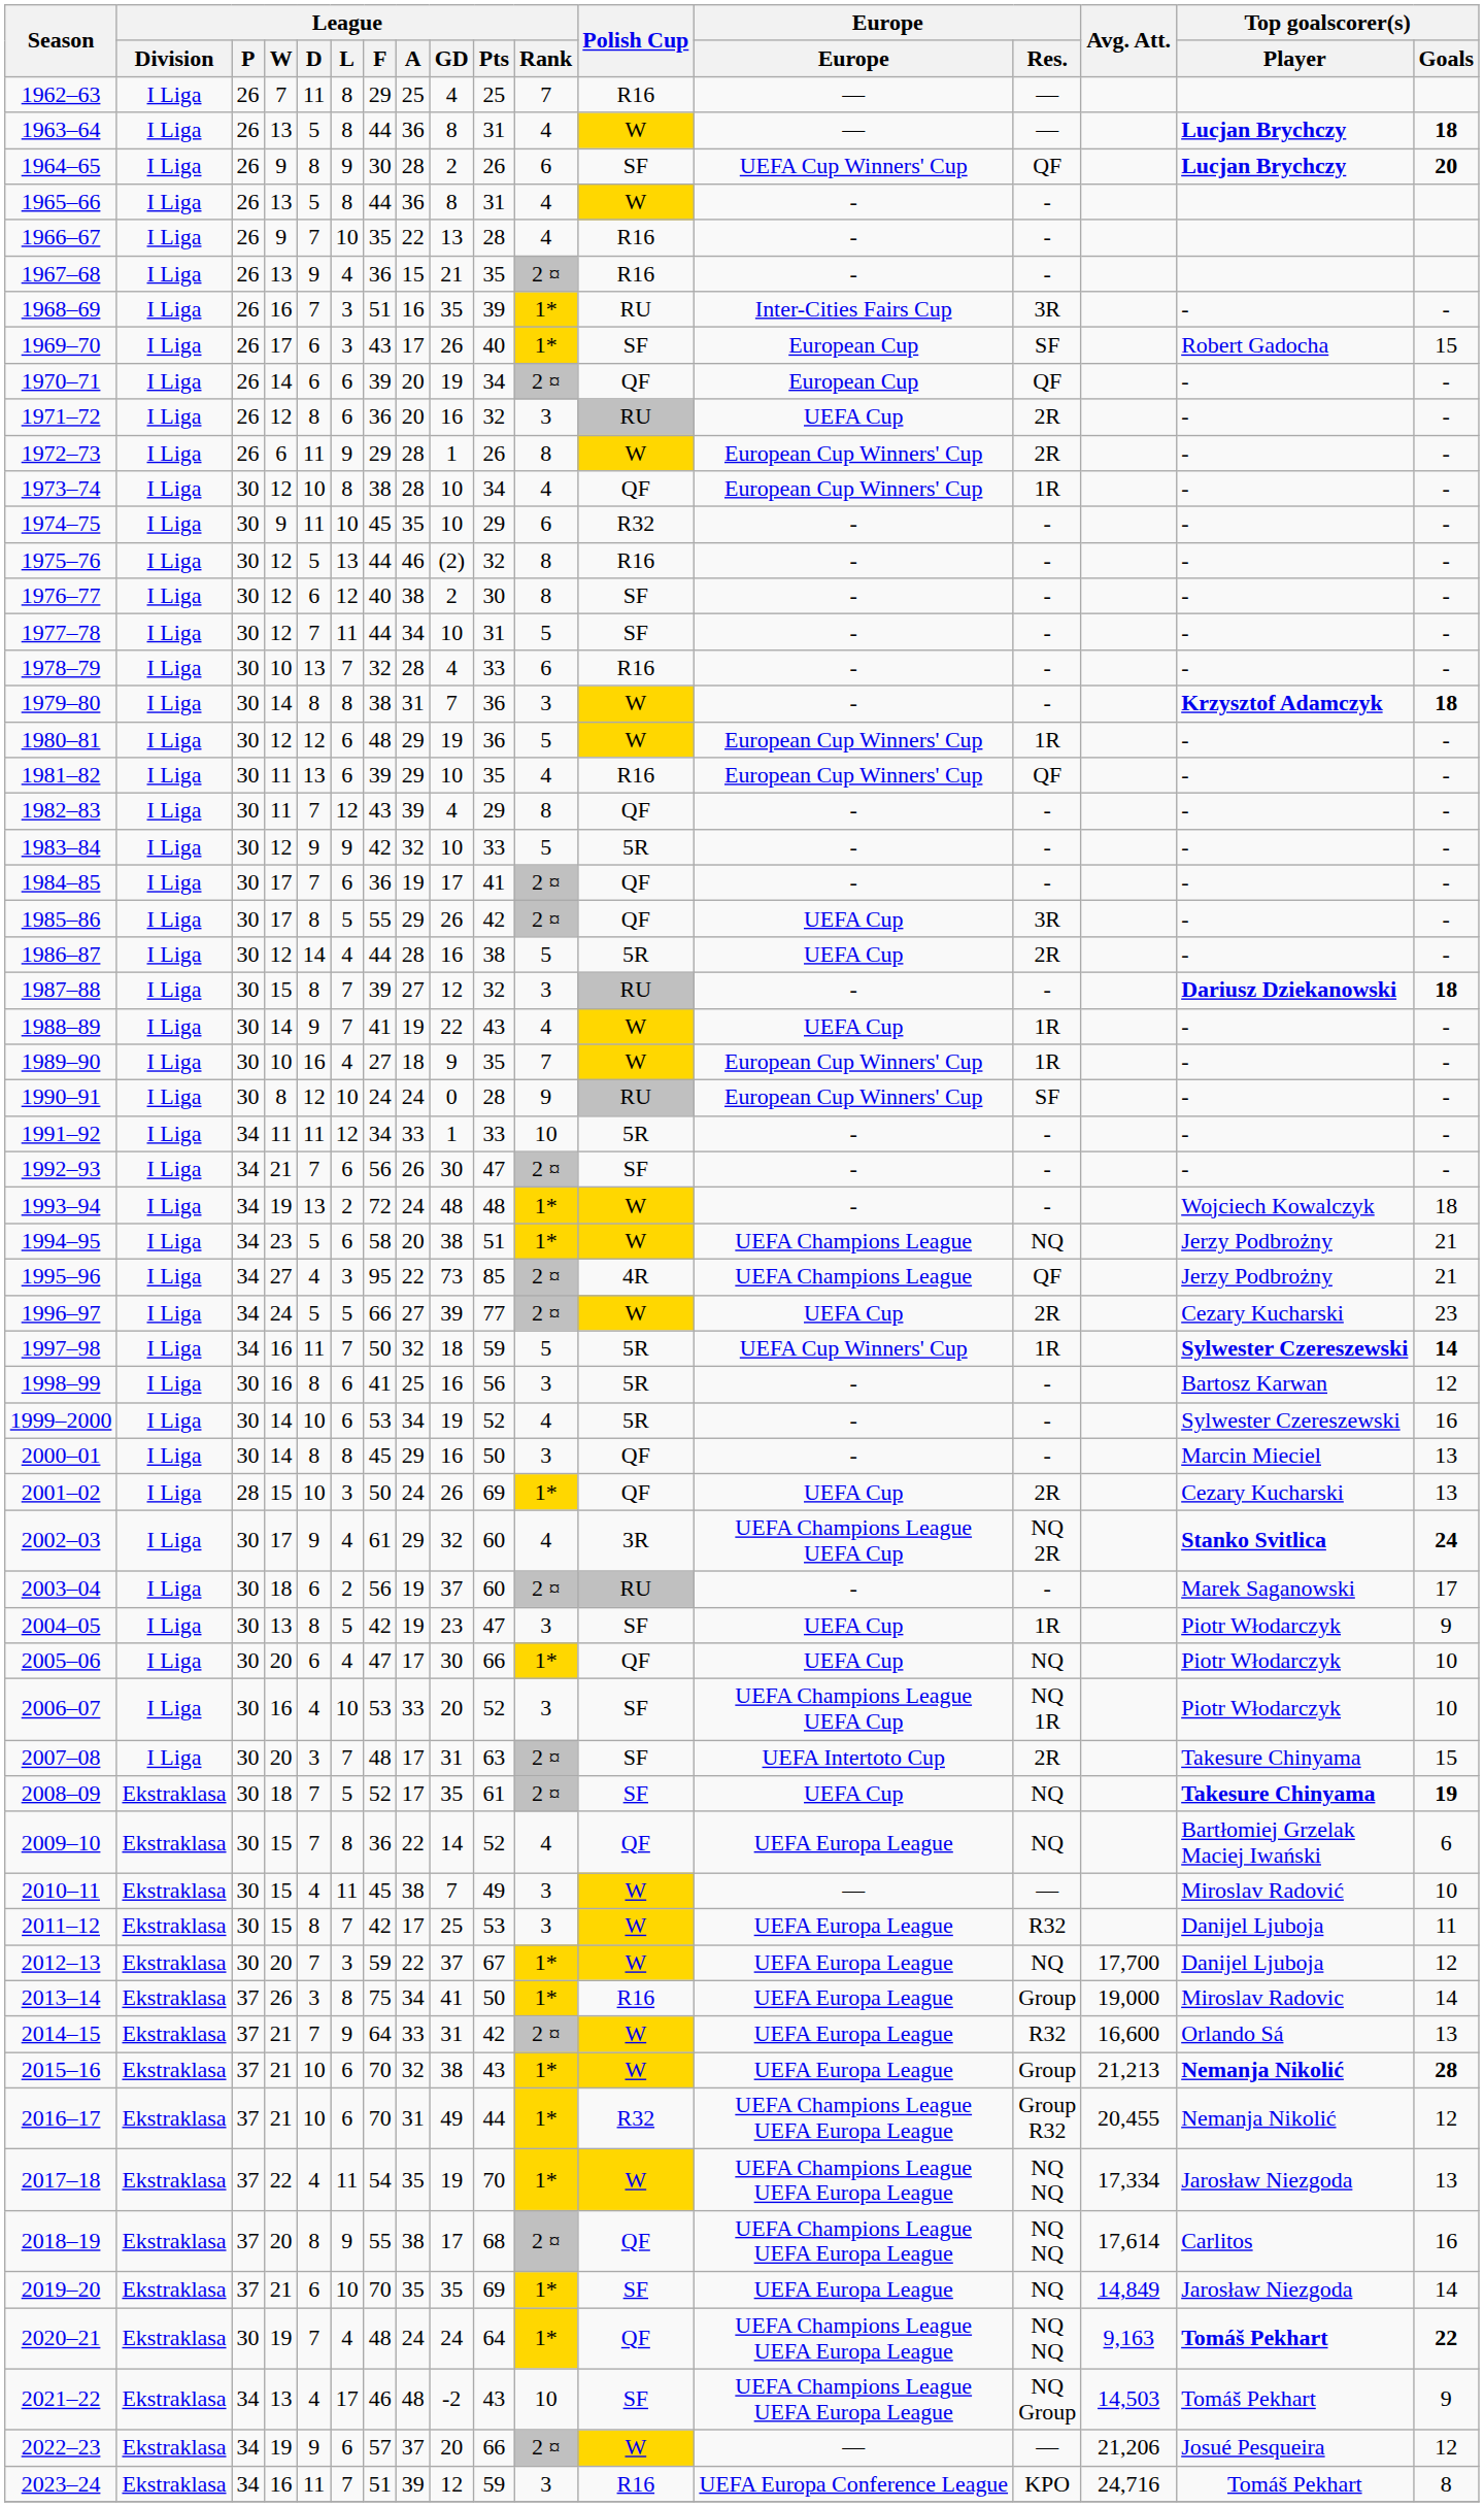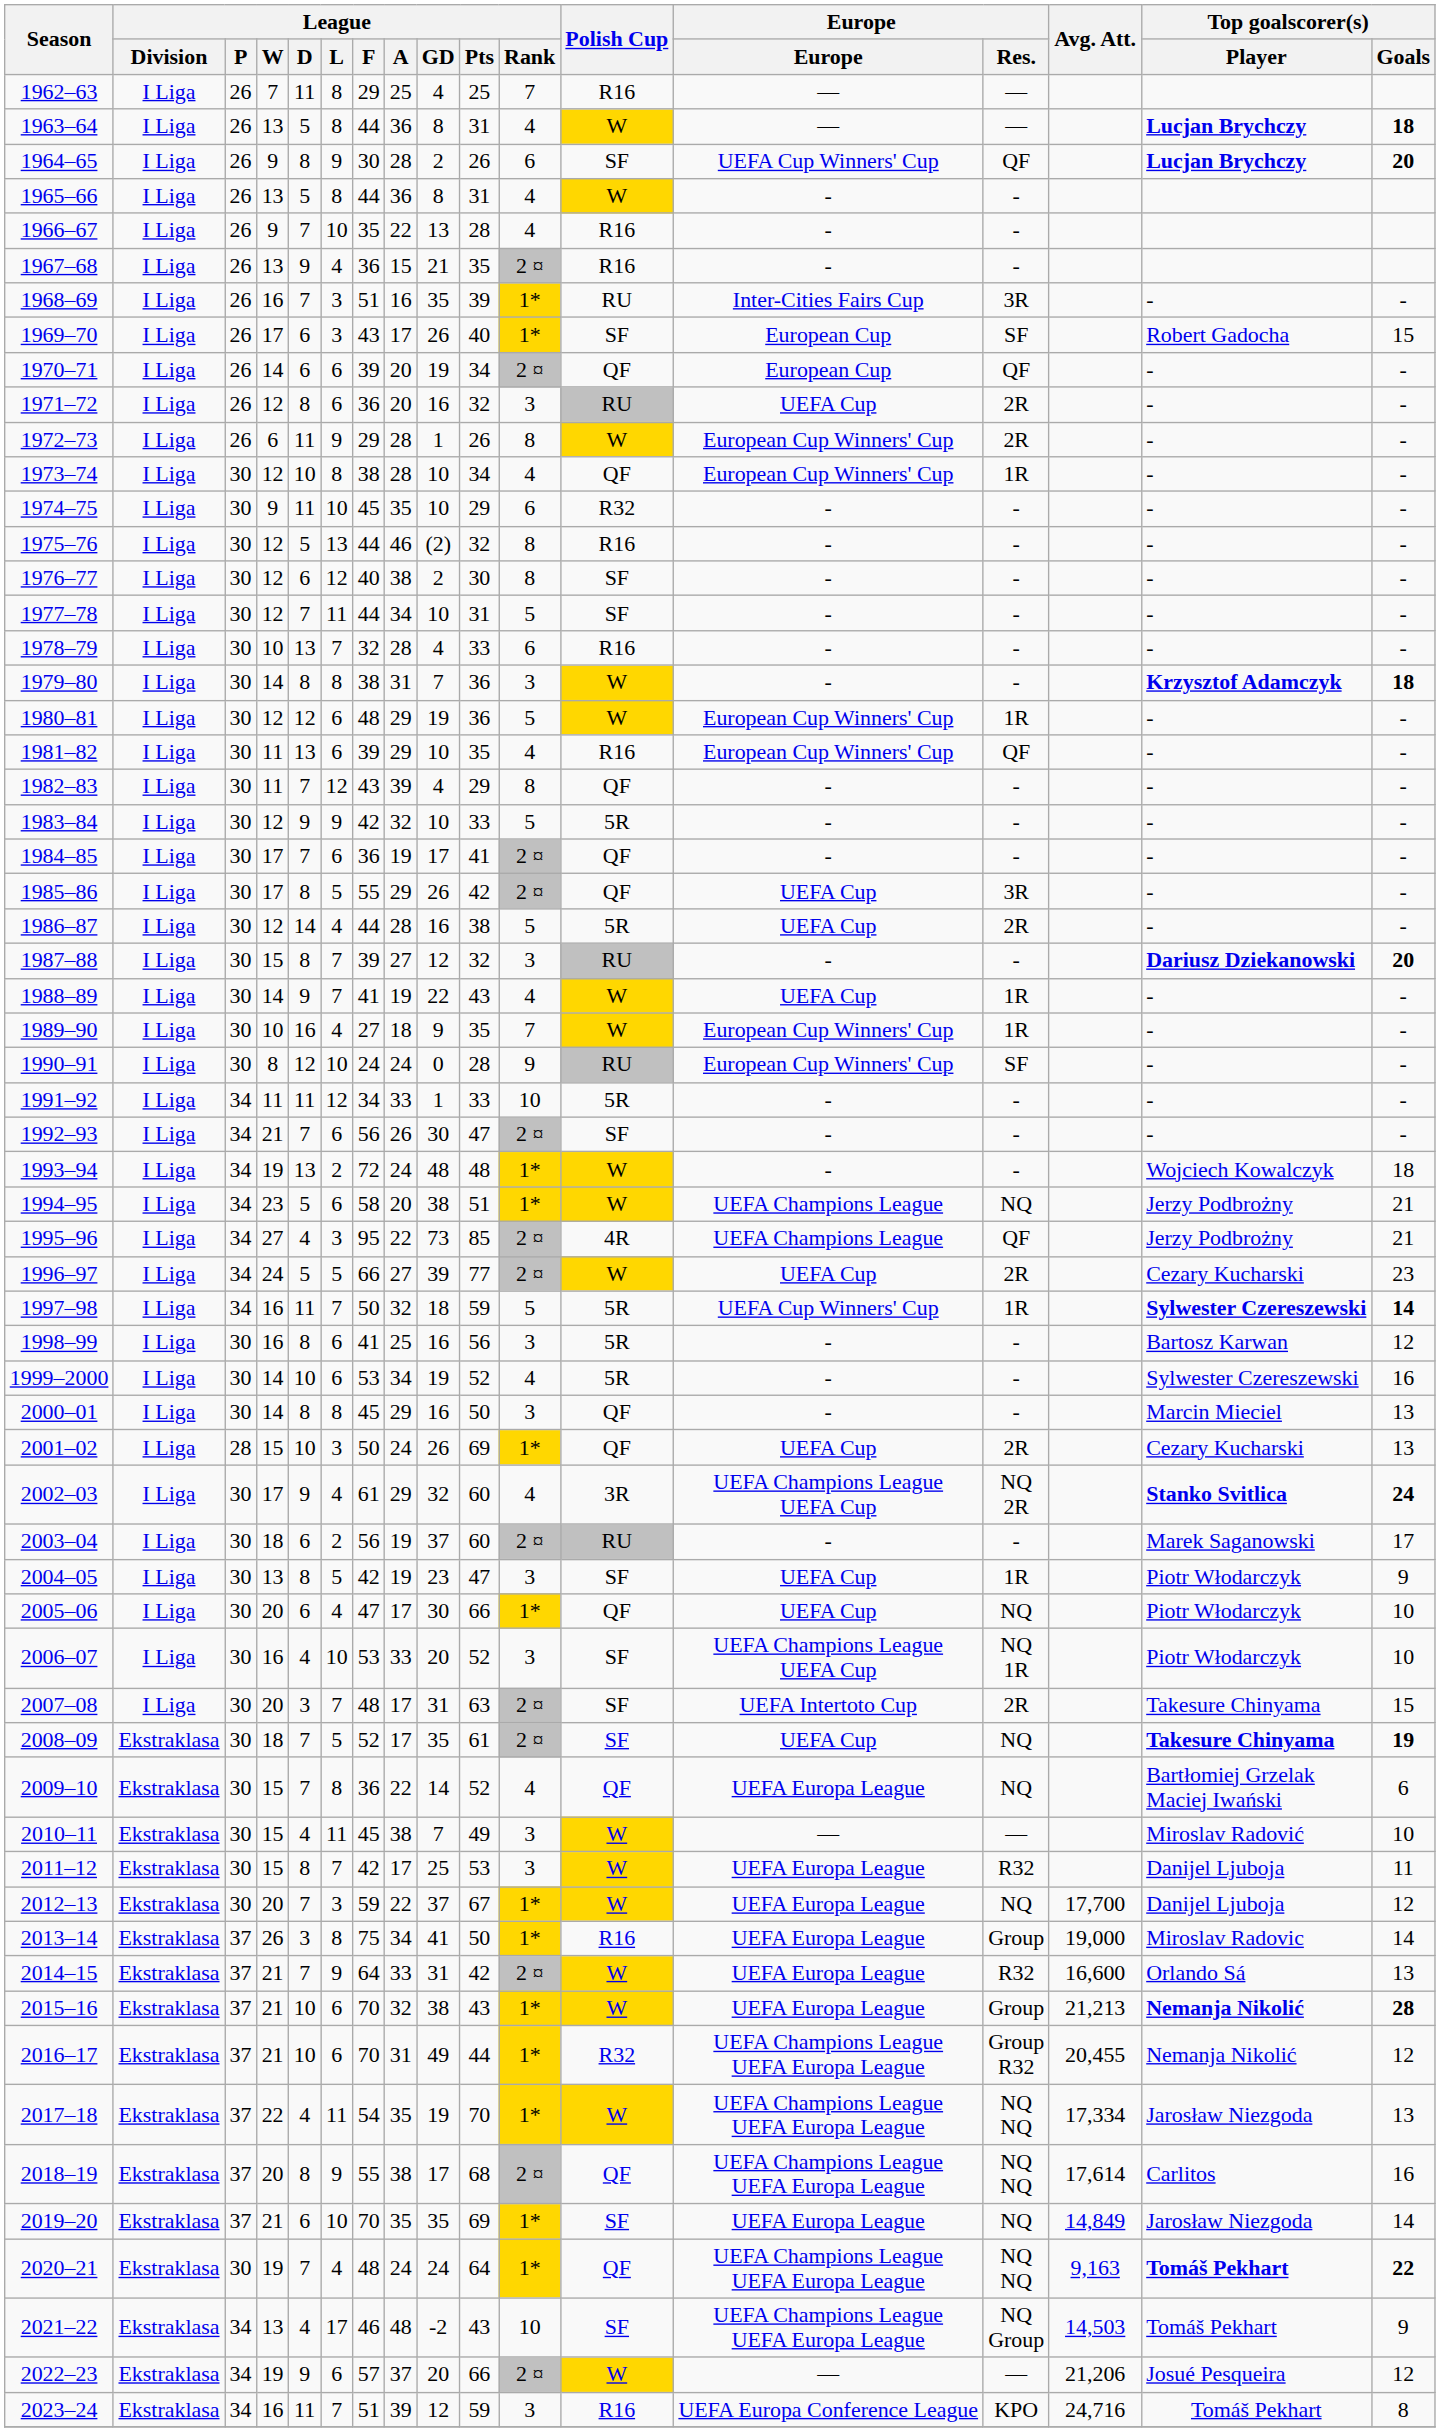1987–88 | Top goalscorer(s) / Goals: 18 -> 20
